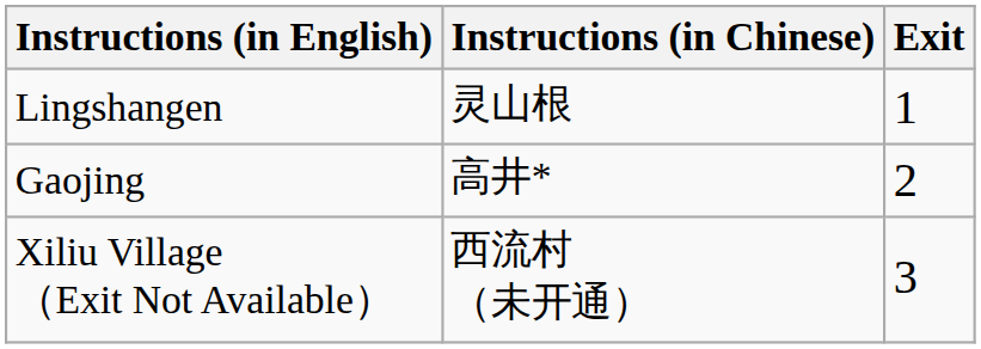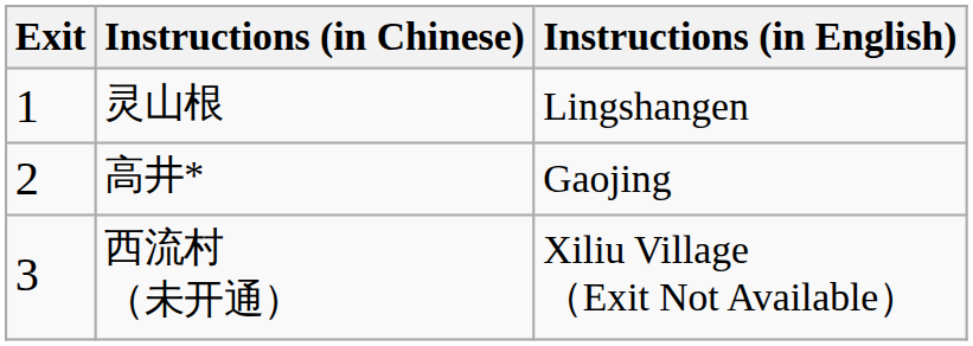columns swapped: Exit <-> Instructions (in English)
